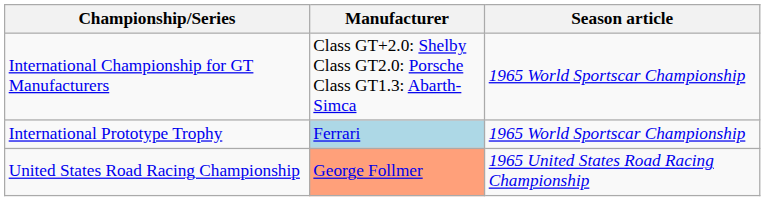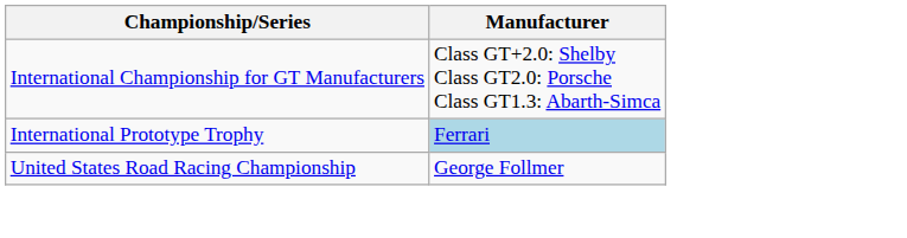- column: Season article | 1965 World Sportscar Championship | 1965 World Sportscar Championship | 1965 United States Road Racing Championship
United States Road Racing Championship | Manufacturer: lightsalmon background -> no background
